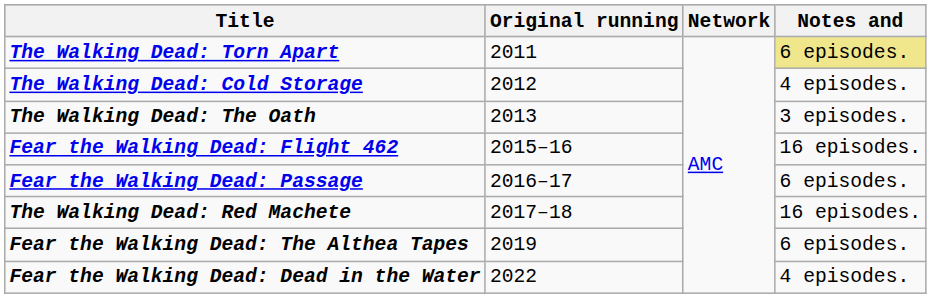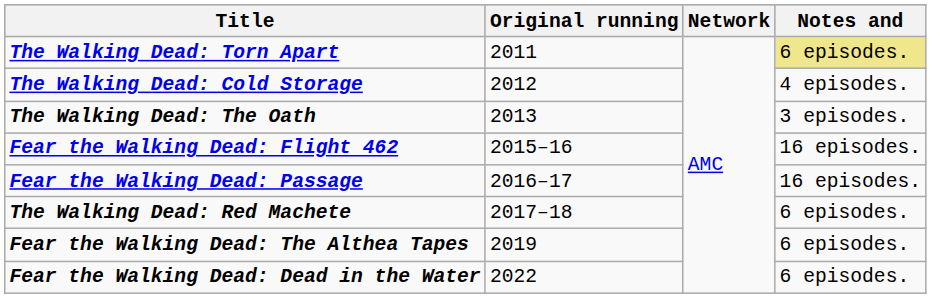Fear the Walking Dead: Passage | Notes and: 6 episodes. -> 16 episodes.
The Walking Dead: Red Machete | Notes and: 16 episodes. -> 6 episodes.
Fear the Walking Dead: Dead in the Water | Notes and: 4 episodes. -> 6 episodes.
